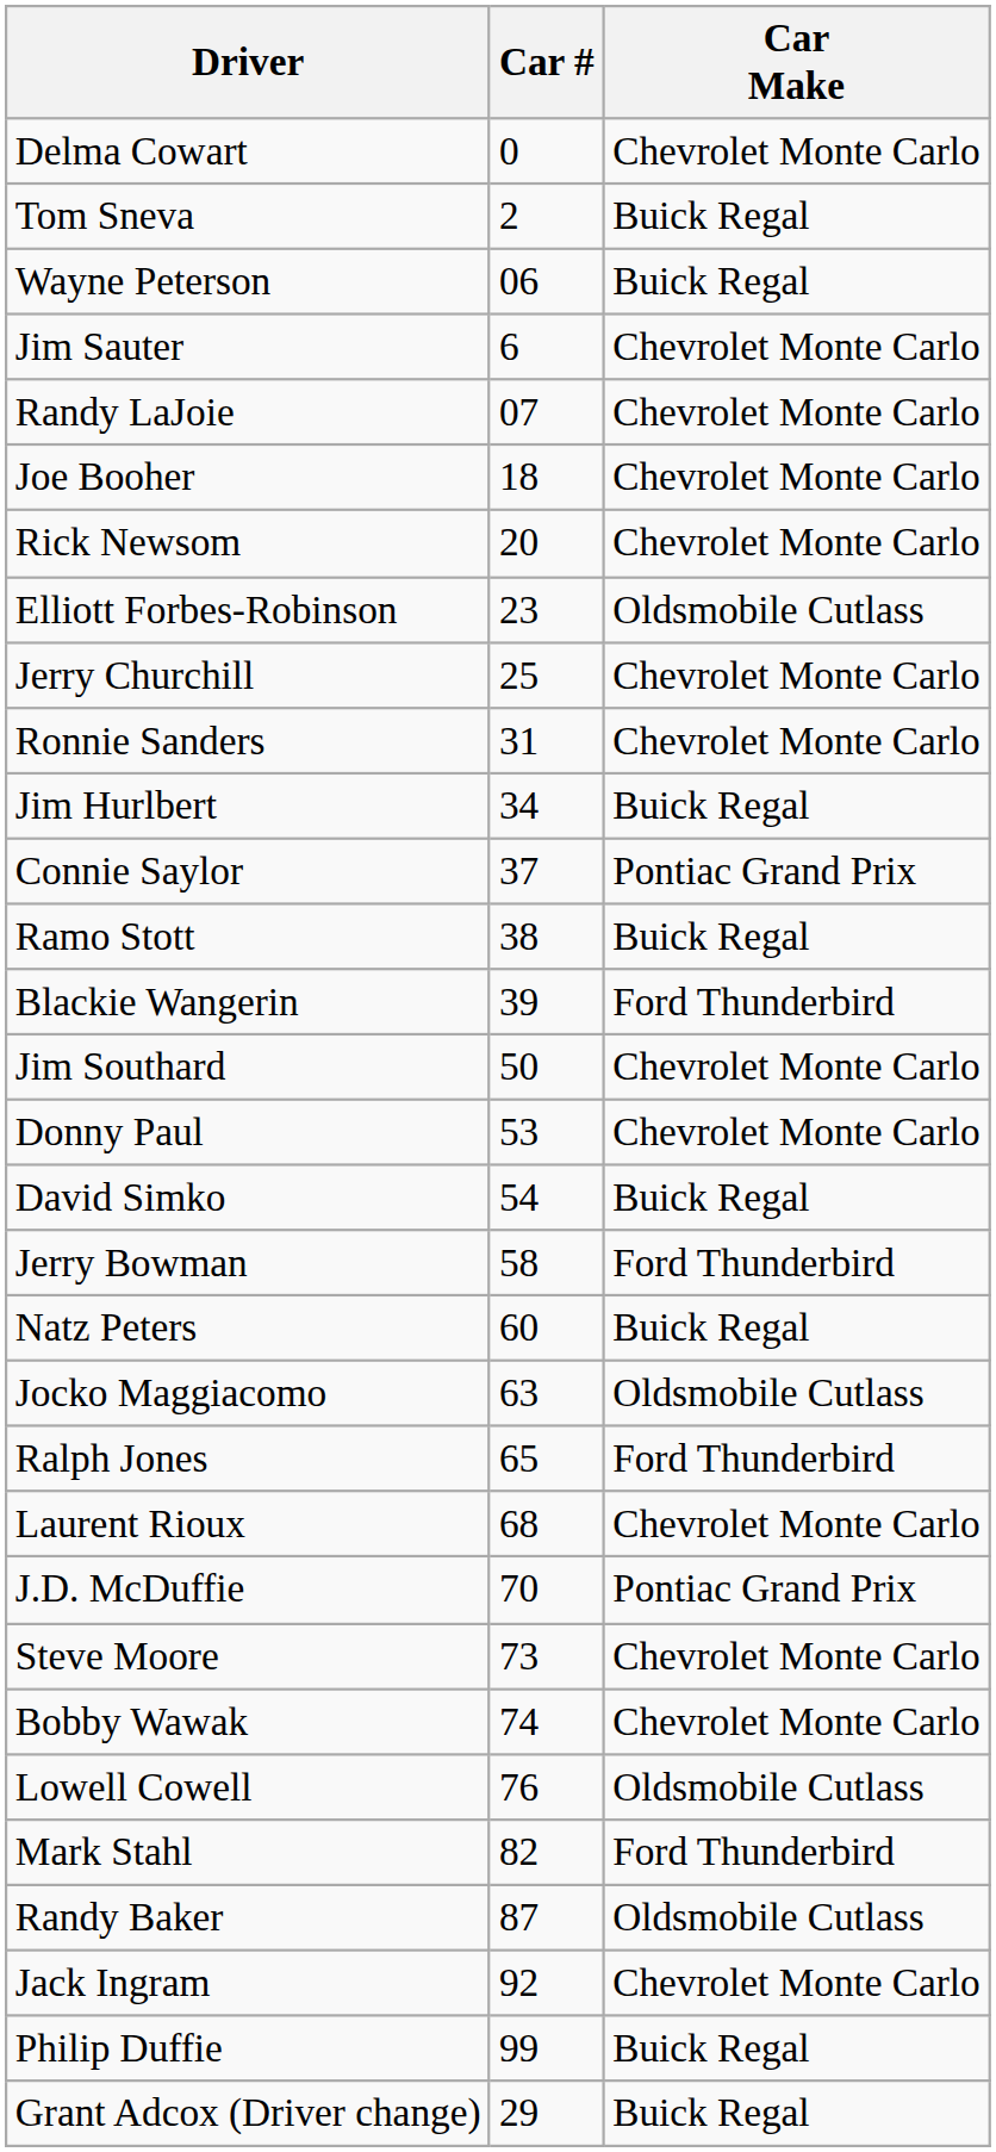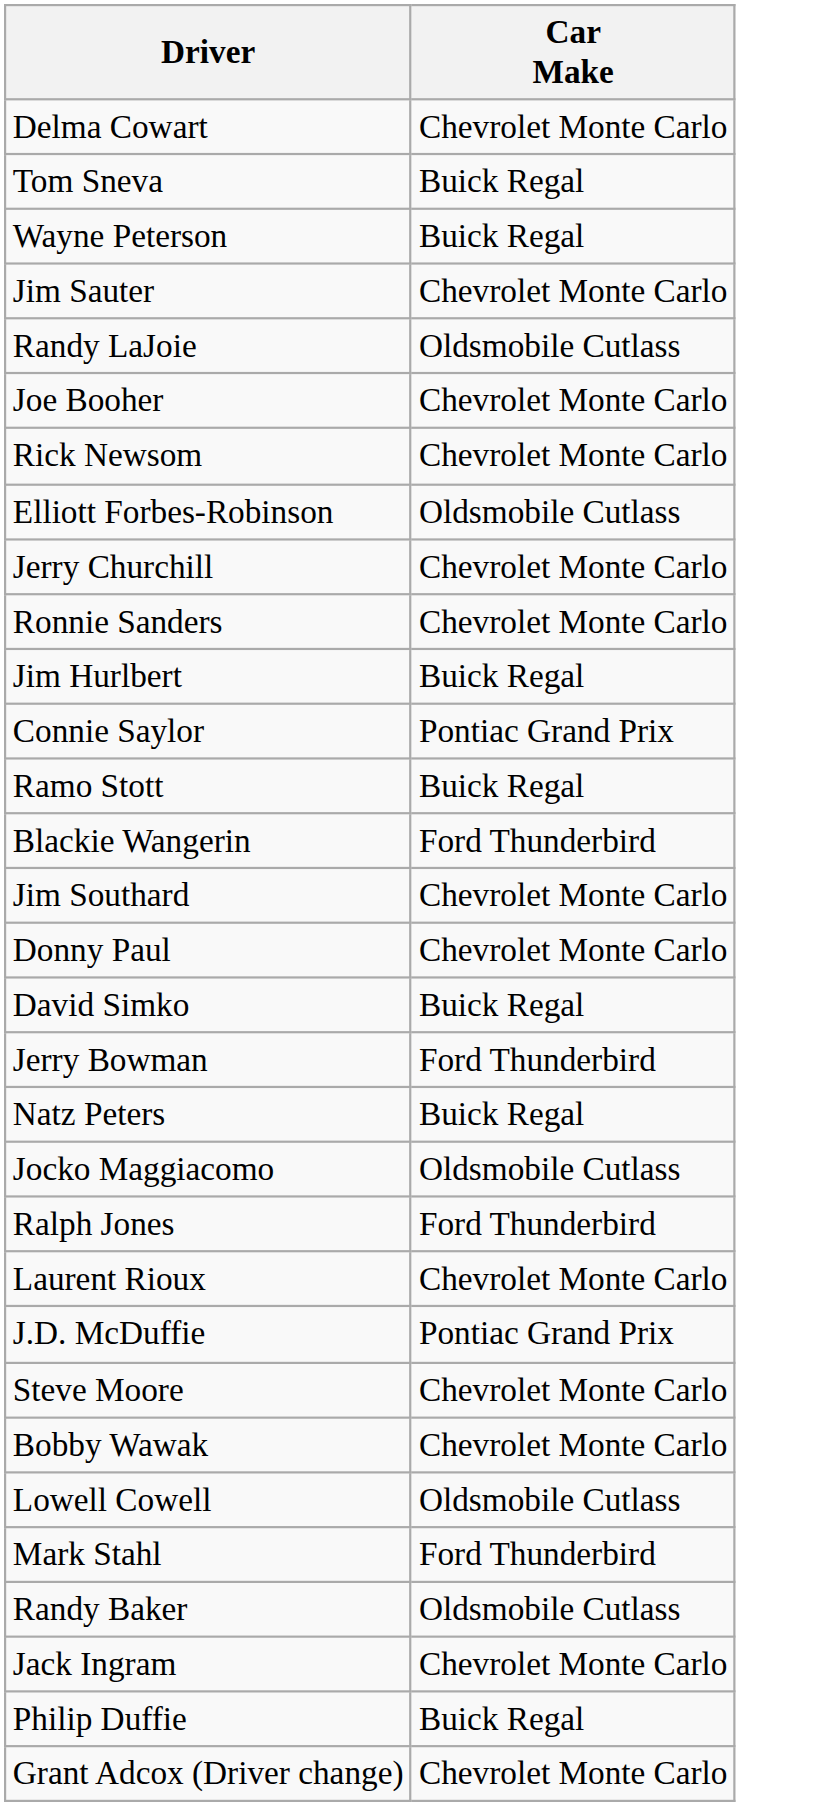- column: Car # | 0 | 2 | 06 | 6 | 07 | 18 | 20 | 23 | 25 | 31 | 34 | 37 | 38 | 39 | 50 | 53 | 54 | 58 | 60 | 63 | 65 | 68 | 70 | 73 | 74 | 76 | 82 | 87 | 92 | 99 | 29
Randy LaJoie | Car Make: Chevrolet Monte Carlo -> Oldsmobile Cutlass
Grant Adcox (Driver change) | Car Make: Buick Regal -> Chevrolet Monte Carlo
